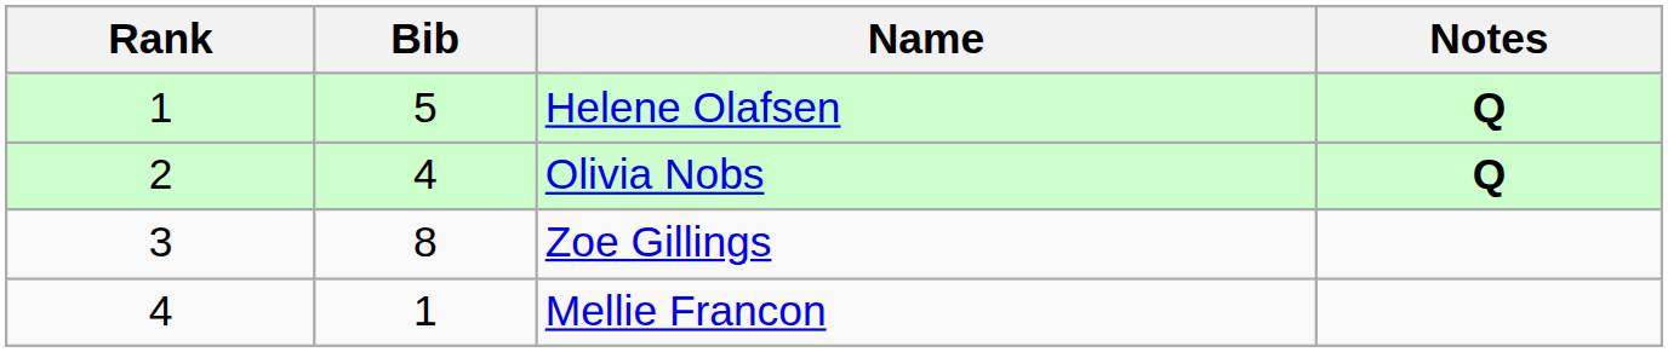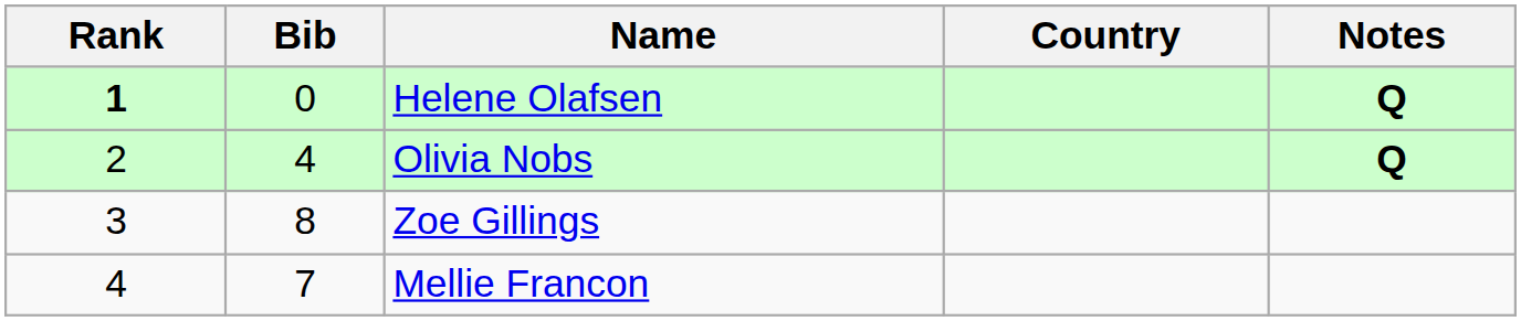+ column: Country
Helene Olafsen | Rank: normal -> bold
Helene Olafsen | Bib: 5 -> 0
Mellie Francon | Bib: 1 -> 7
